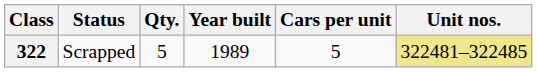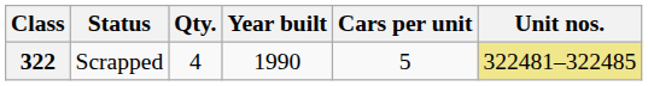322 | Qty.: 5 -> 4
322 | Year built: 1989 -> 1990
